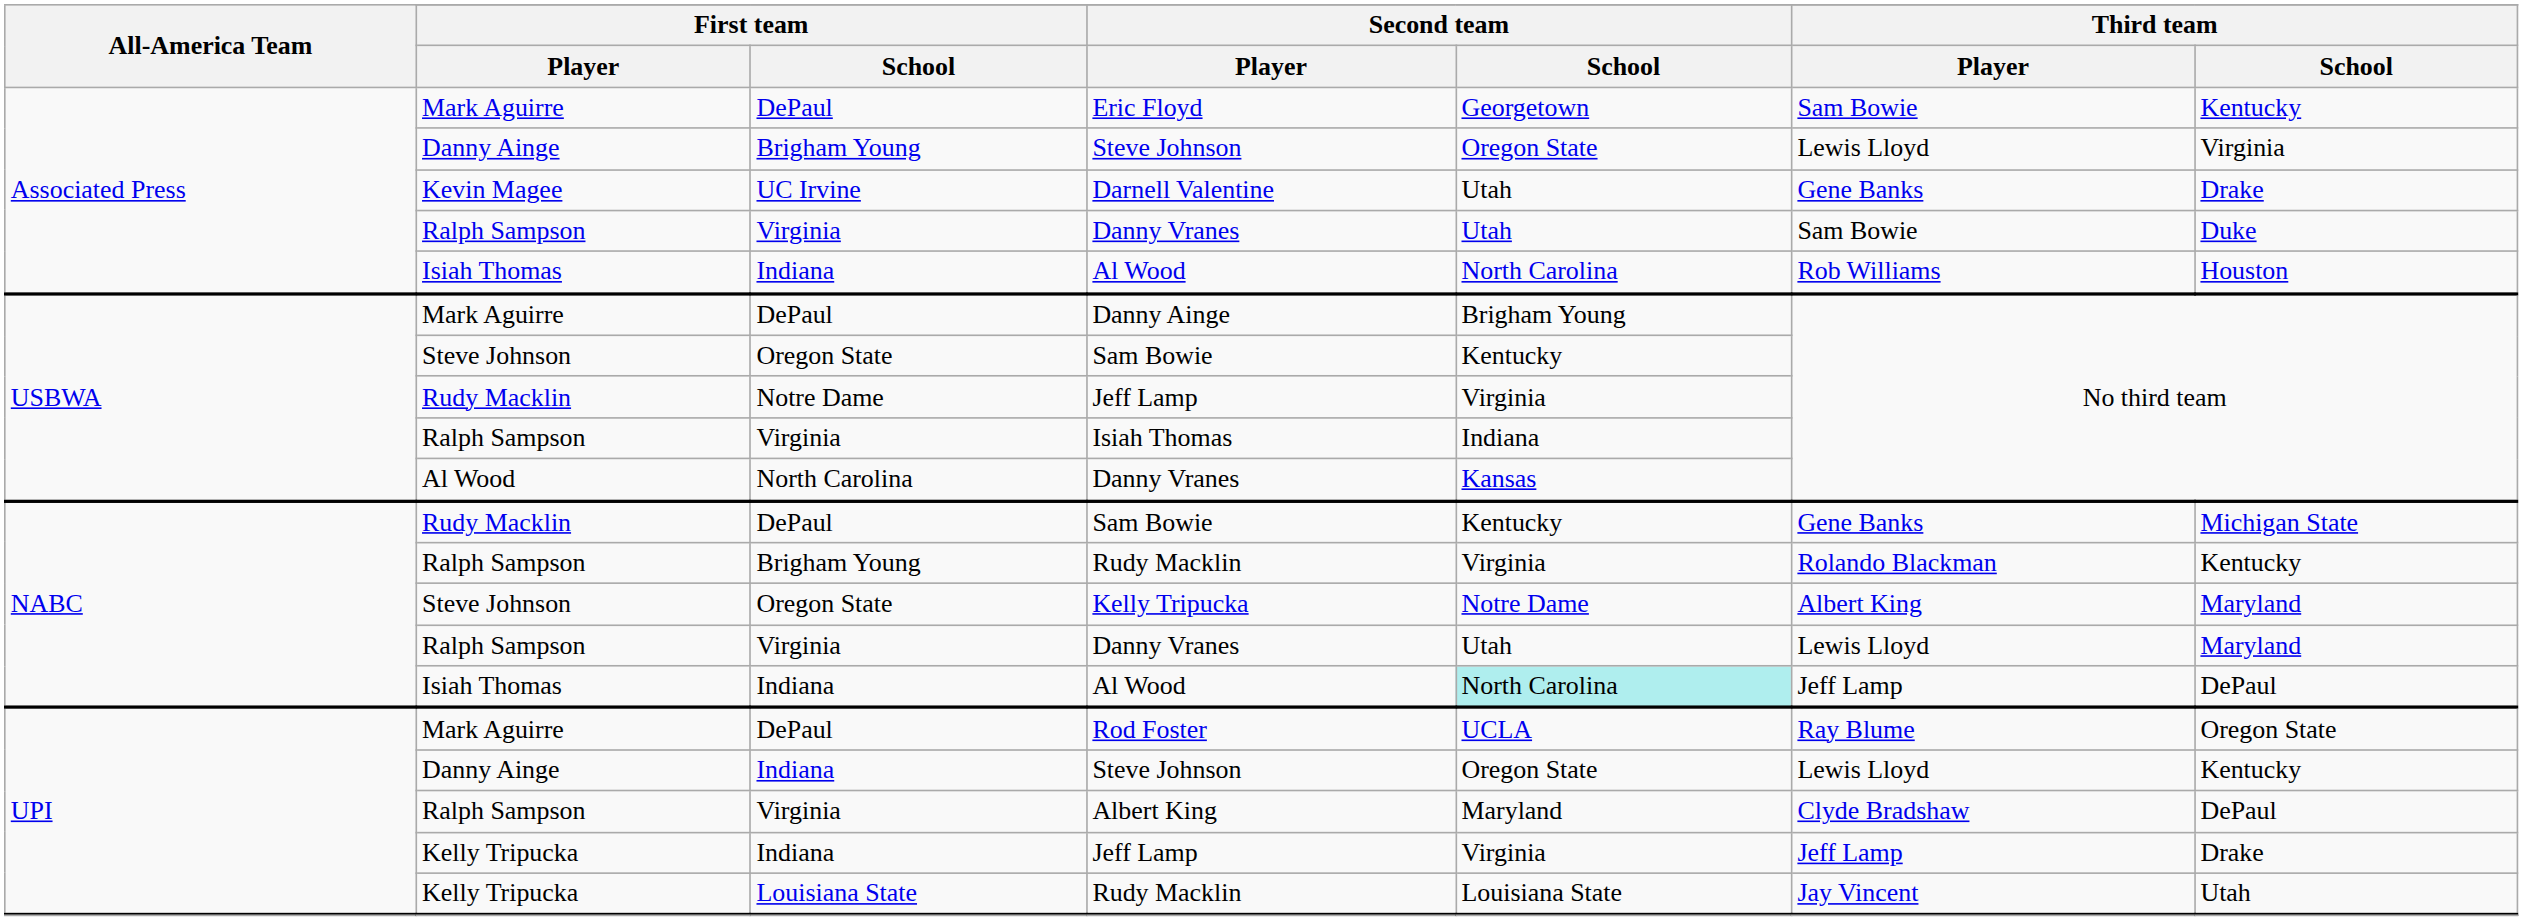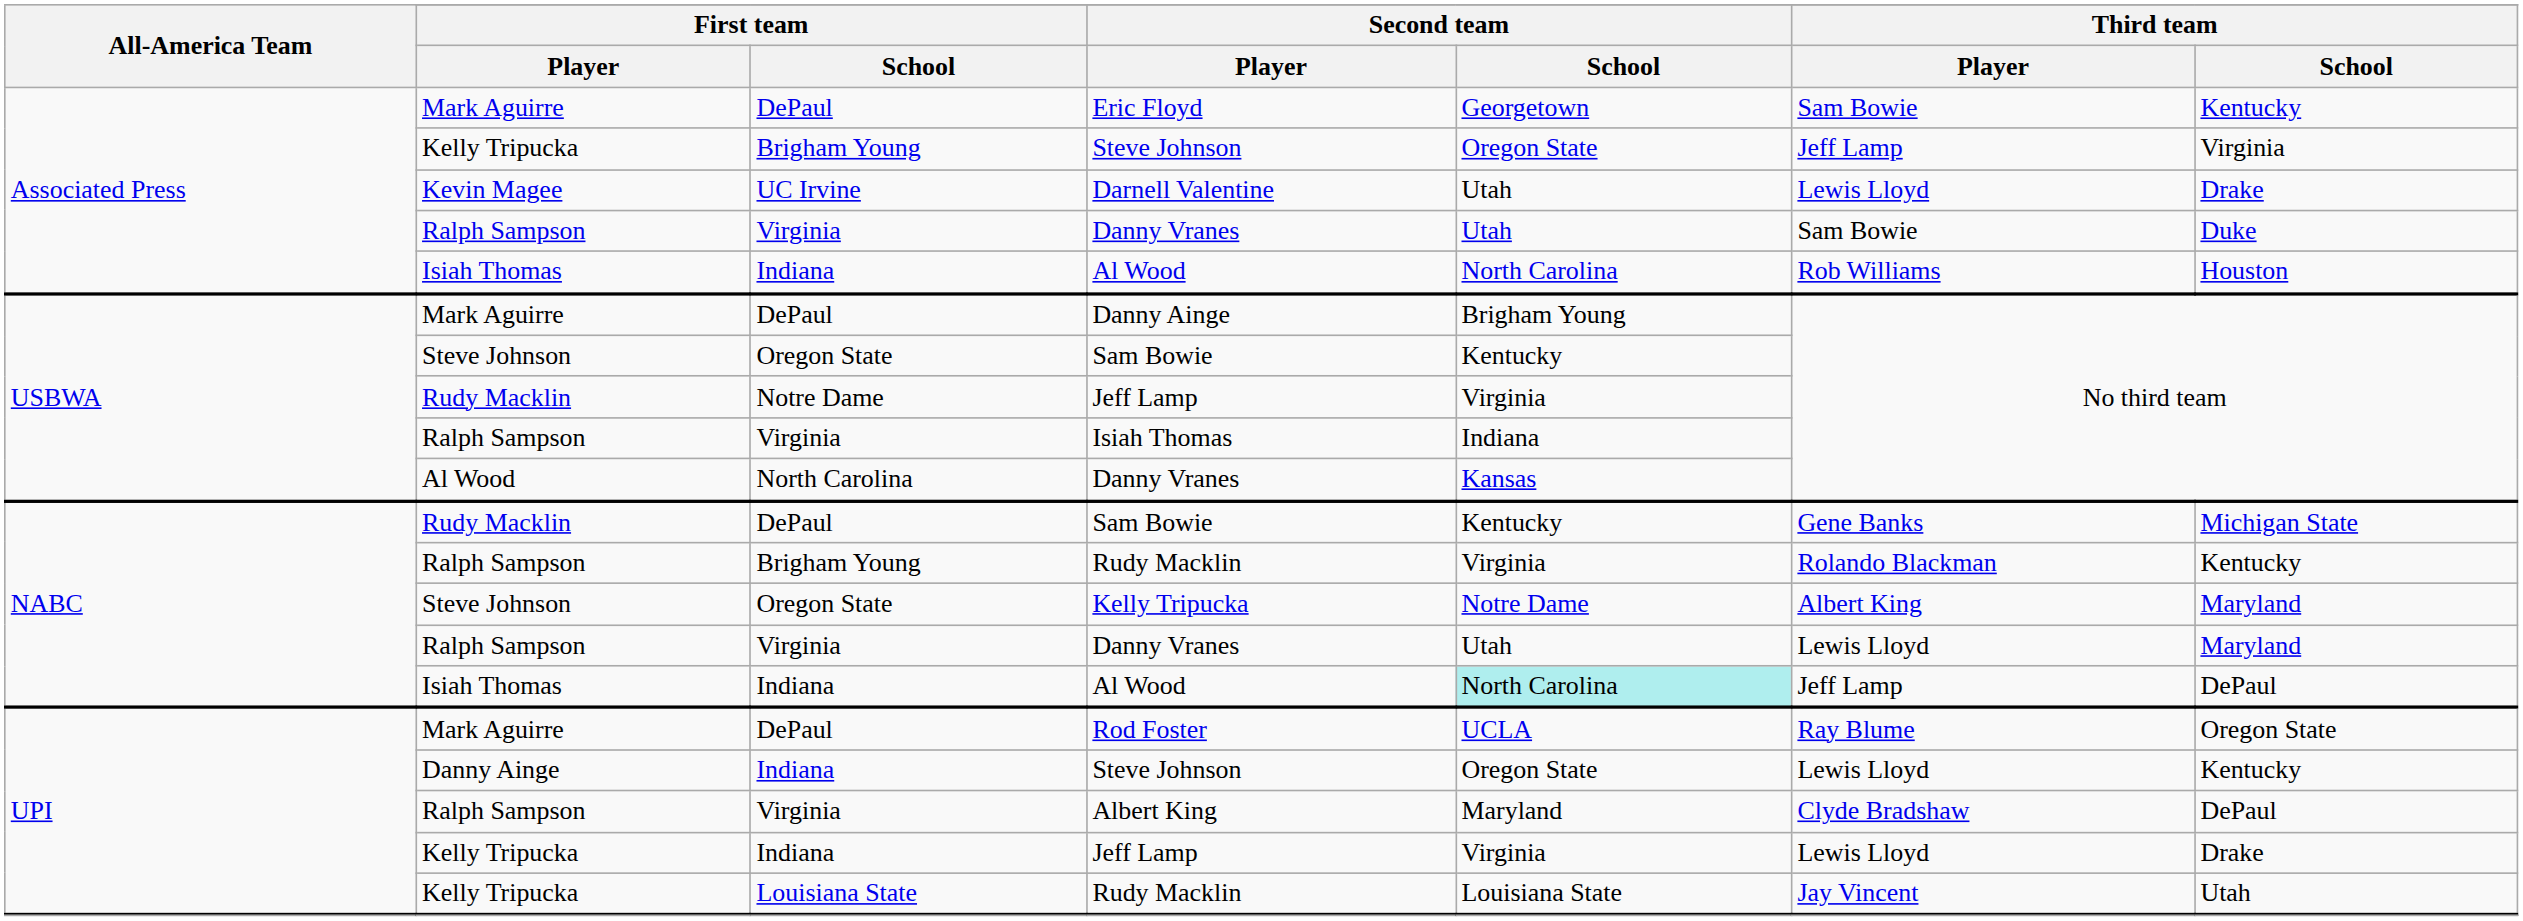Associated Press / Steve Johnson | First team / Player: Danny Ainge -> Kelly Tripucka
Associated Press / Steve Johnson | Third team / Player: Lewis Lloyd -> Jeff Lamp
Darnell Valentine | Third team / Player: Gene Banks -> Lewis Lloyd
UPI / Jeff Lamp | Third team / Player: Jeff Lamp -> Lewis Lloyd
